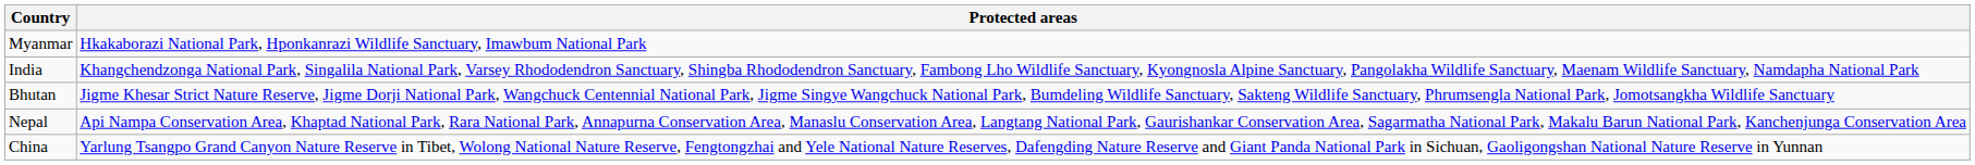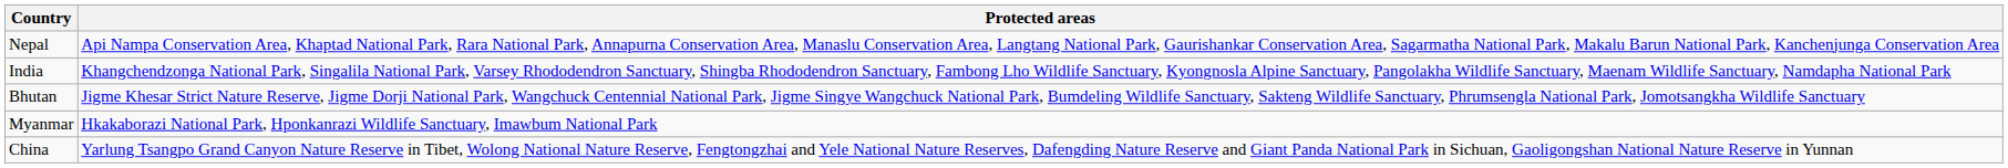rows swapped: Nepal <-> Myanmar
